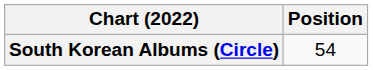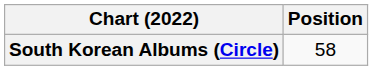South Korean Albums (Circle) | Position: 54 -> 58
